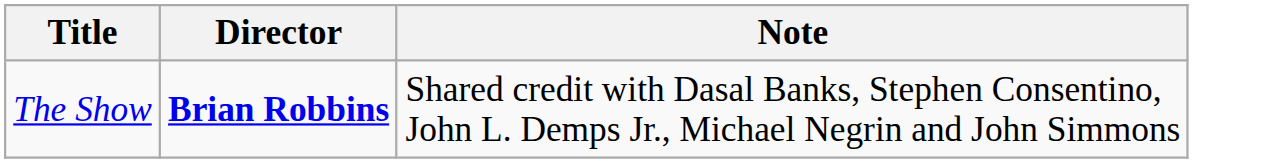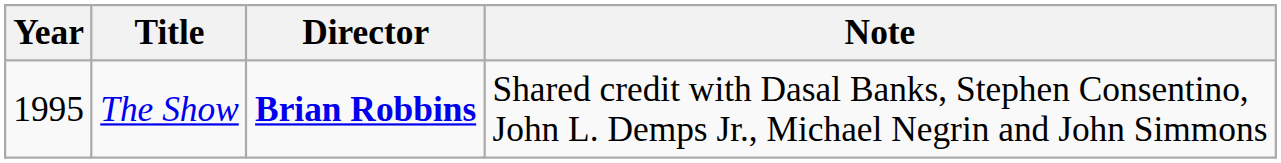+ column: Year | 1995
